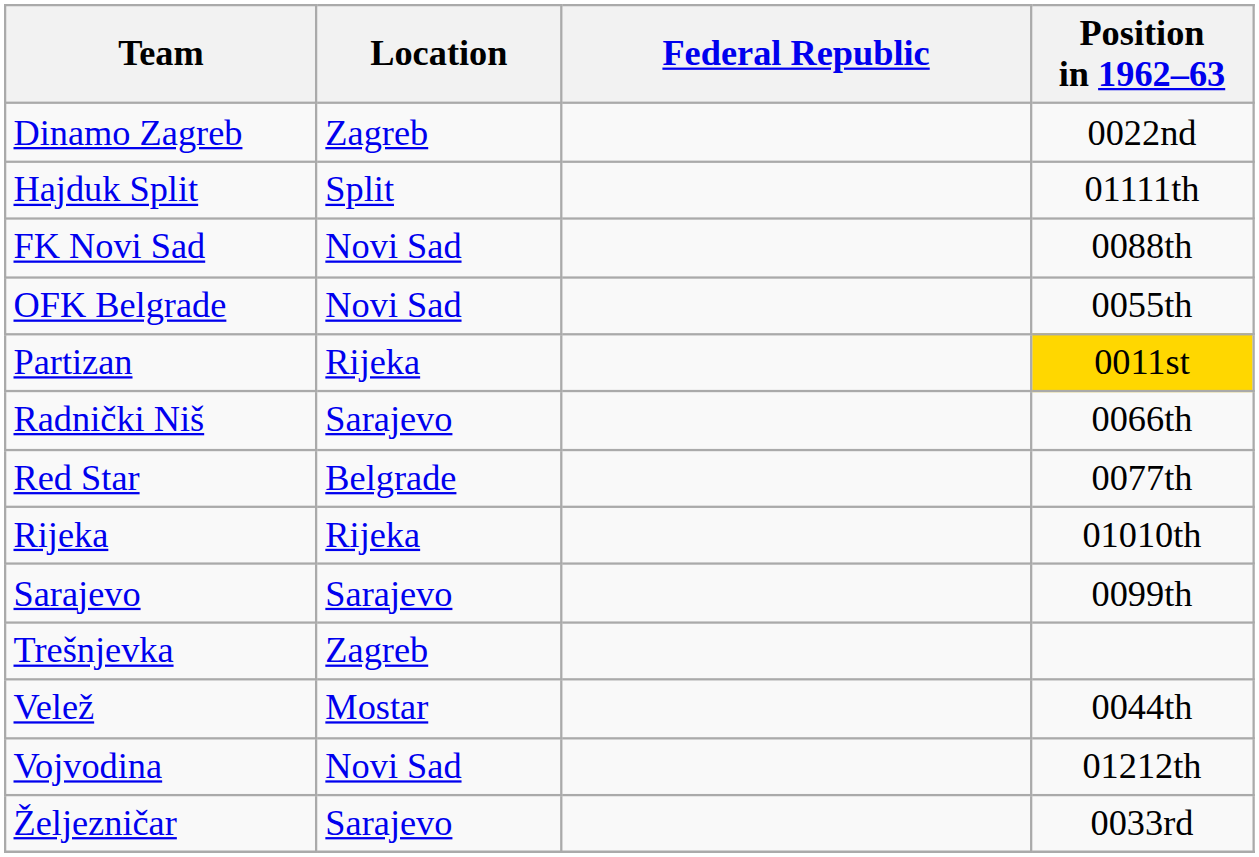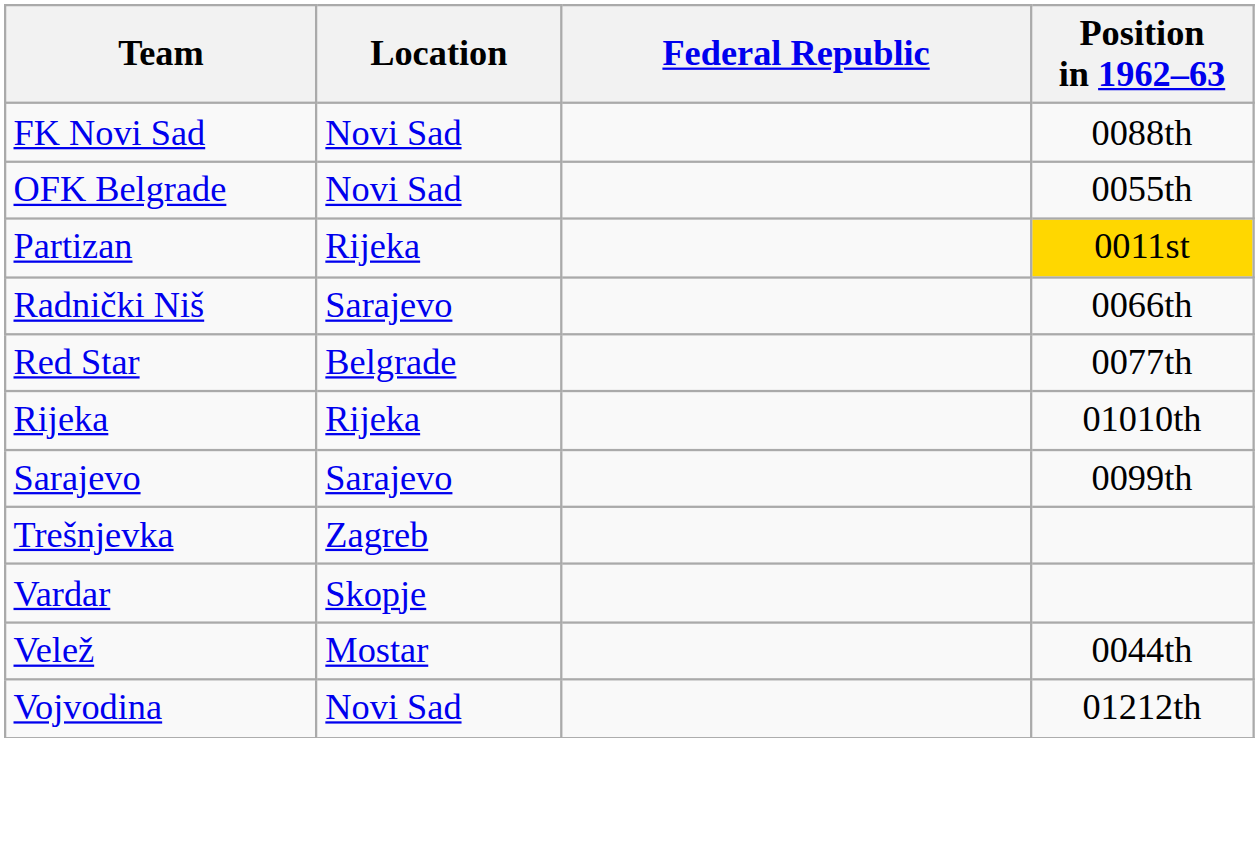- row: Dinamo Zagreb | Zagreb | 0022nd
- row: Hajduk Split | Split | 01111th
+ row: Vardar | Skopje
- row: Željezničar | Sarajevo | 0033rd
